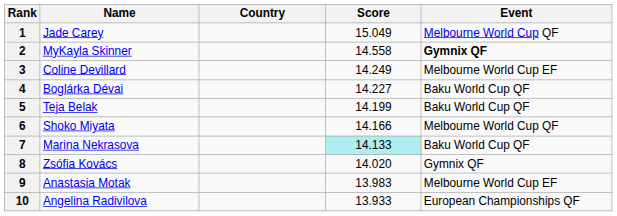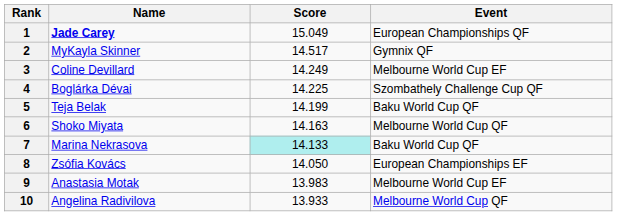- column: Country
1 | Name: normal -> bold
1 | Event: Melbourne World Cup QF -> European Championships QF
2 | Score: 14.558 -> 14.517
2 | Event: bold -> normal
4 | Score: 14.227 -> 14.225
4 | Event: Baku World Cup QF -> Szombathely Challenge Cup QF
6 | Score: 14.166 -> 14.163
8 | Score: 14.020 -> 14.050
8 | Event: Gymnix QF -> European Championships EF
10 | Event: European Championships QF -> Melbourne World Cup QF
